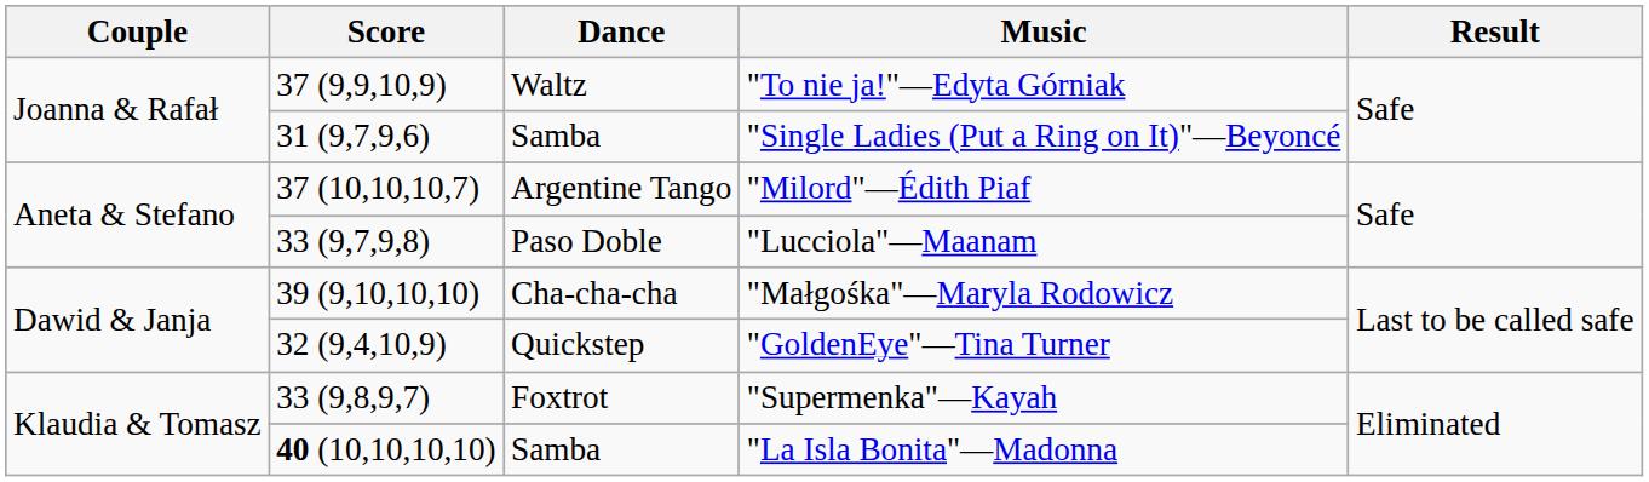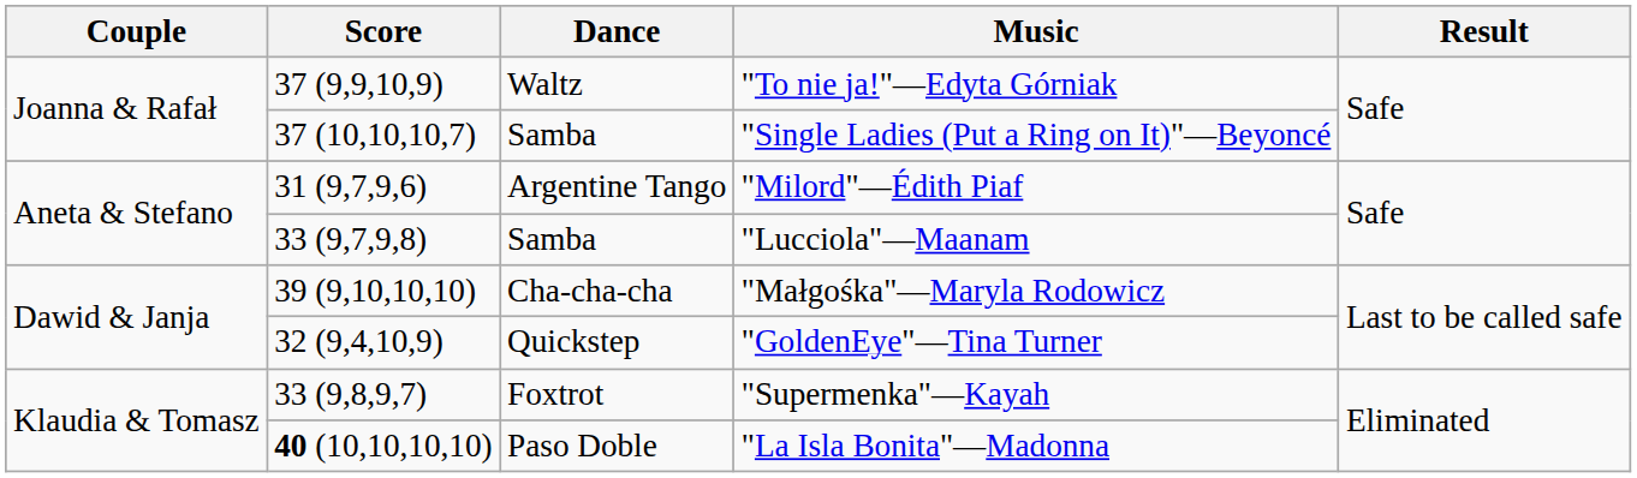"Single Ladies (Put a Ring on It)"—Beyoncé | Score: 31 (9,7,9,6) -> 37 (10,10,10,7)
"Milord"—Édith Piaf | Score: 37 (10,10,10,7) -> 31 (9,7,9,6)
"Lucciola"—Maanam | Dance: Paso Doble -> Samba
"La Isla Bonita"—Madonna | Dance: Samba -> Paso Doble
